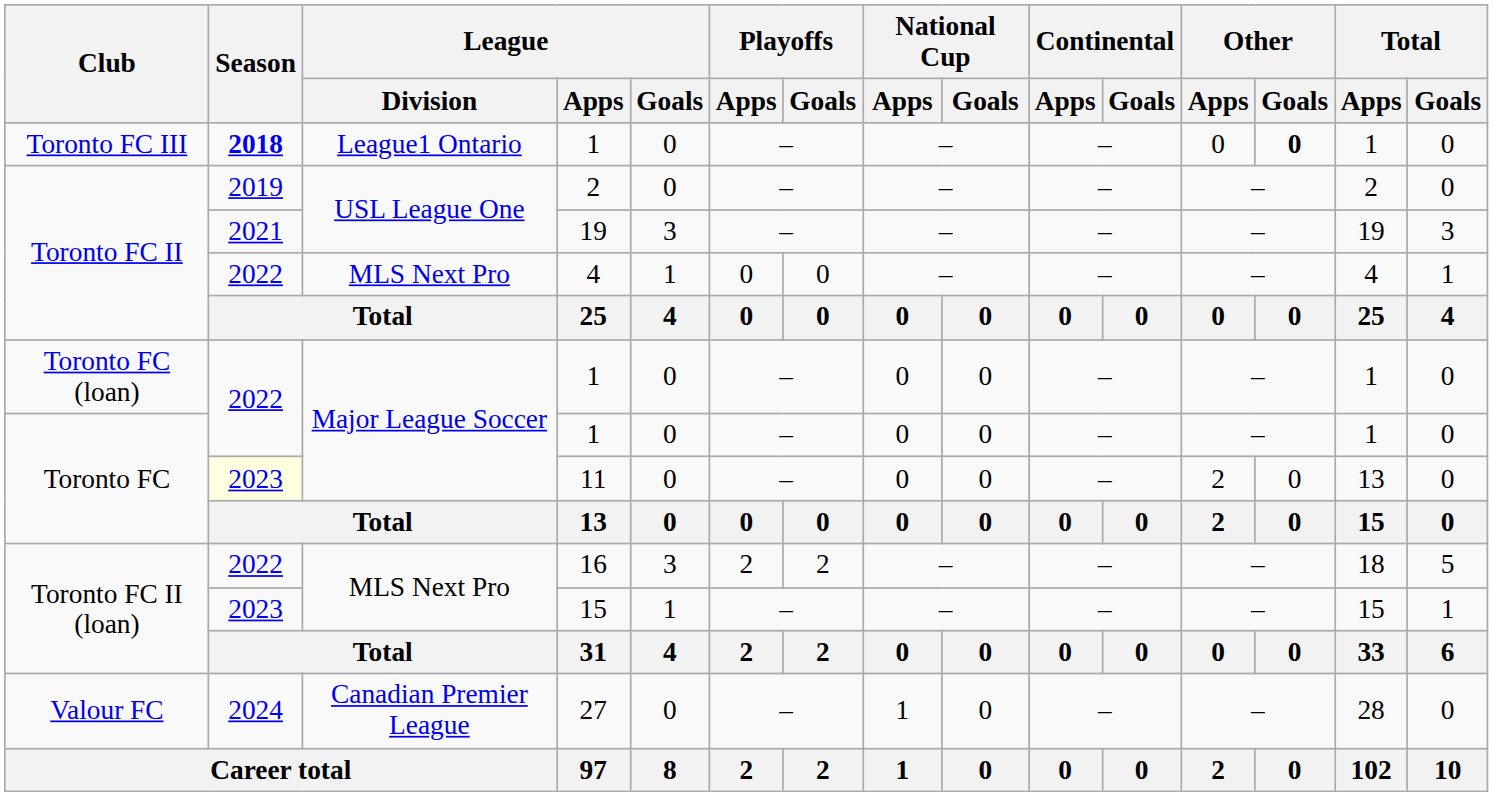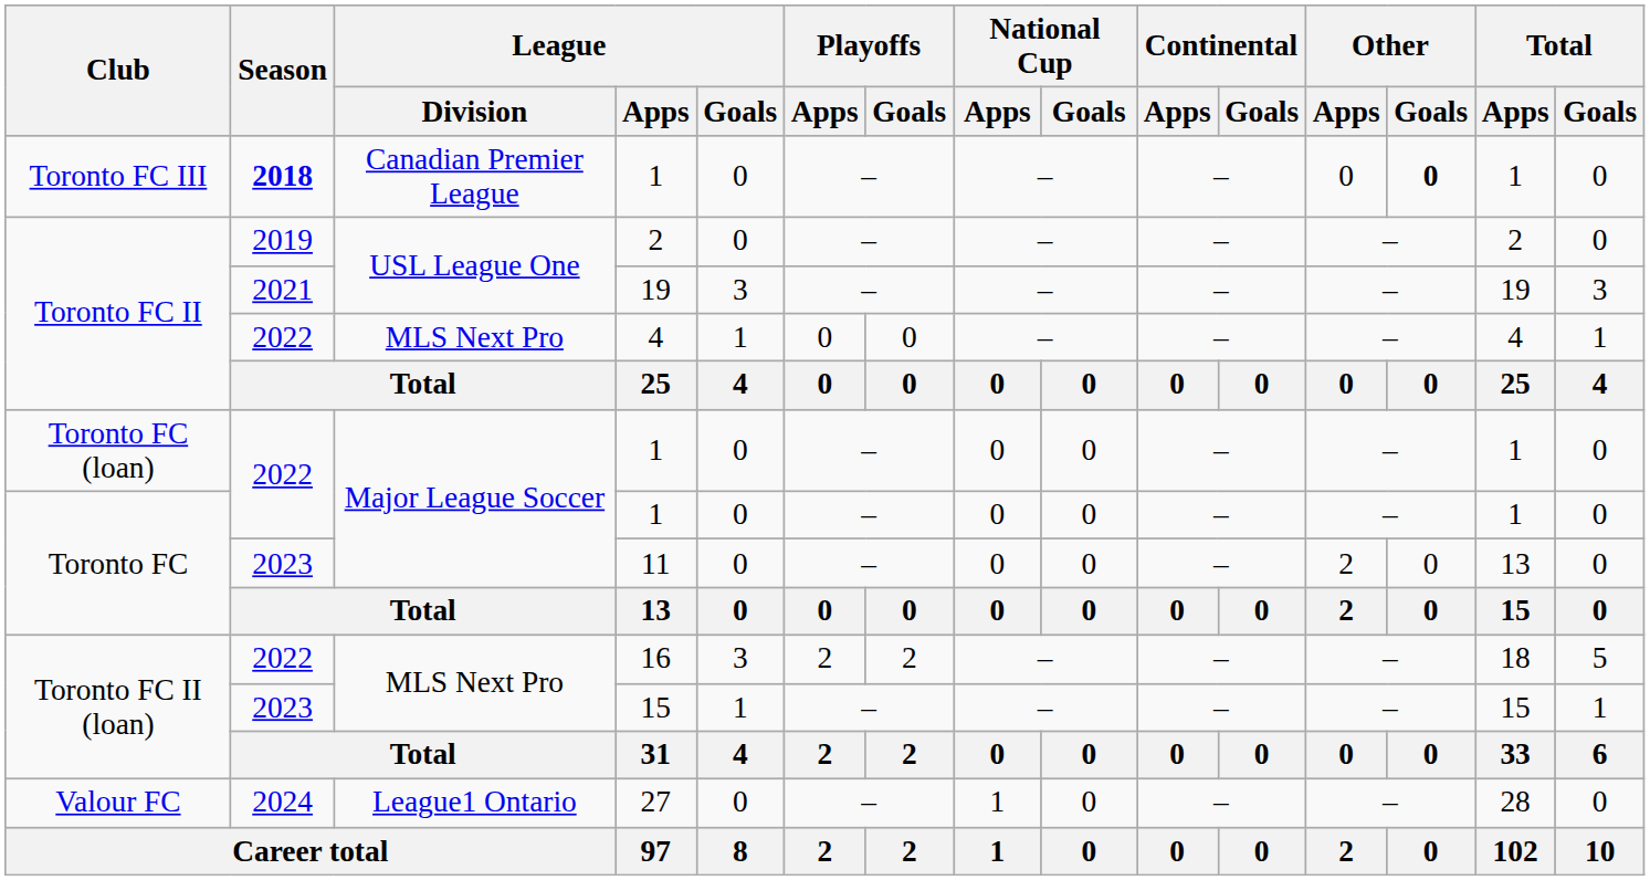Toronto FC III / 1 | League / Division: League1 Ontario -> Canadian Premier League
11 | Season: lightyellow background -> no background
27 | League / Division: Canadian Premier League -> League1 Ontario
